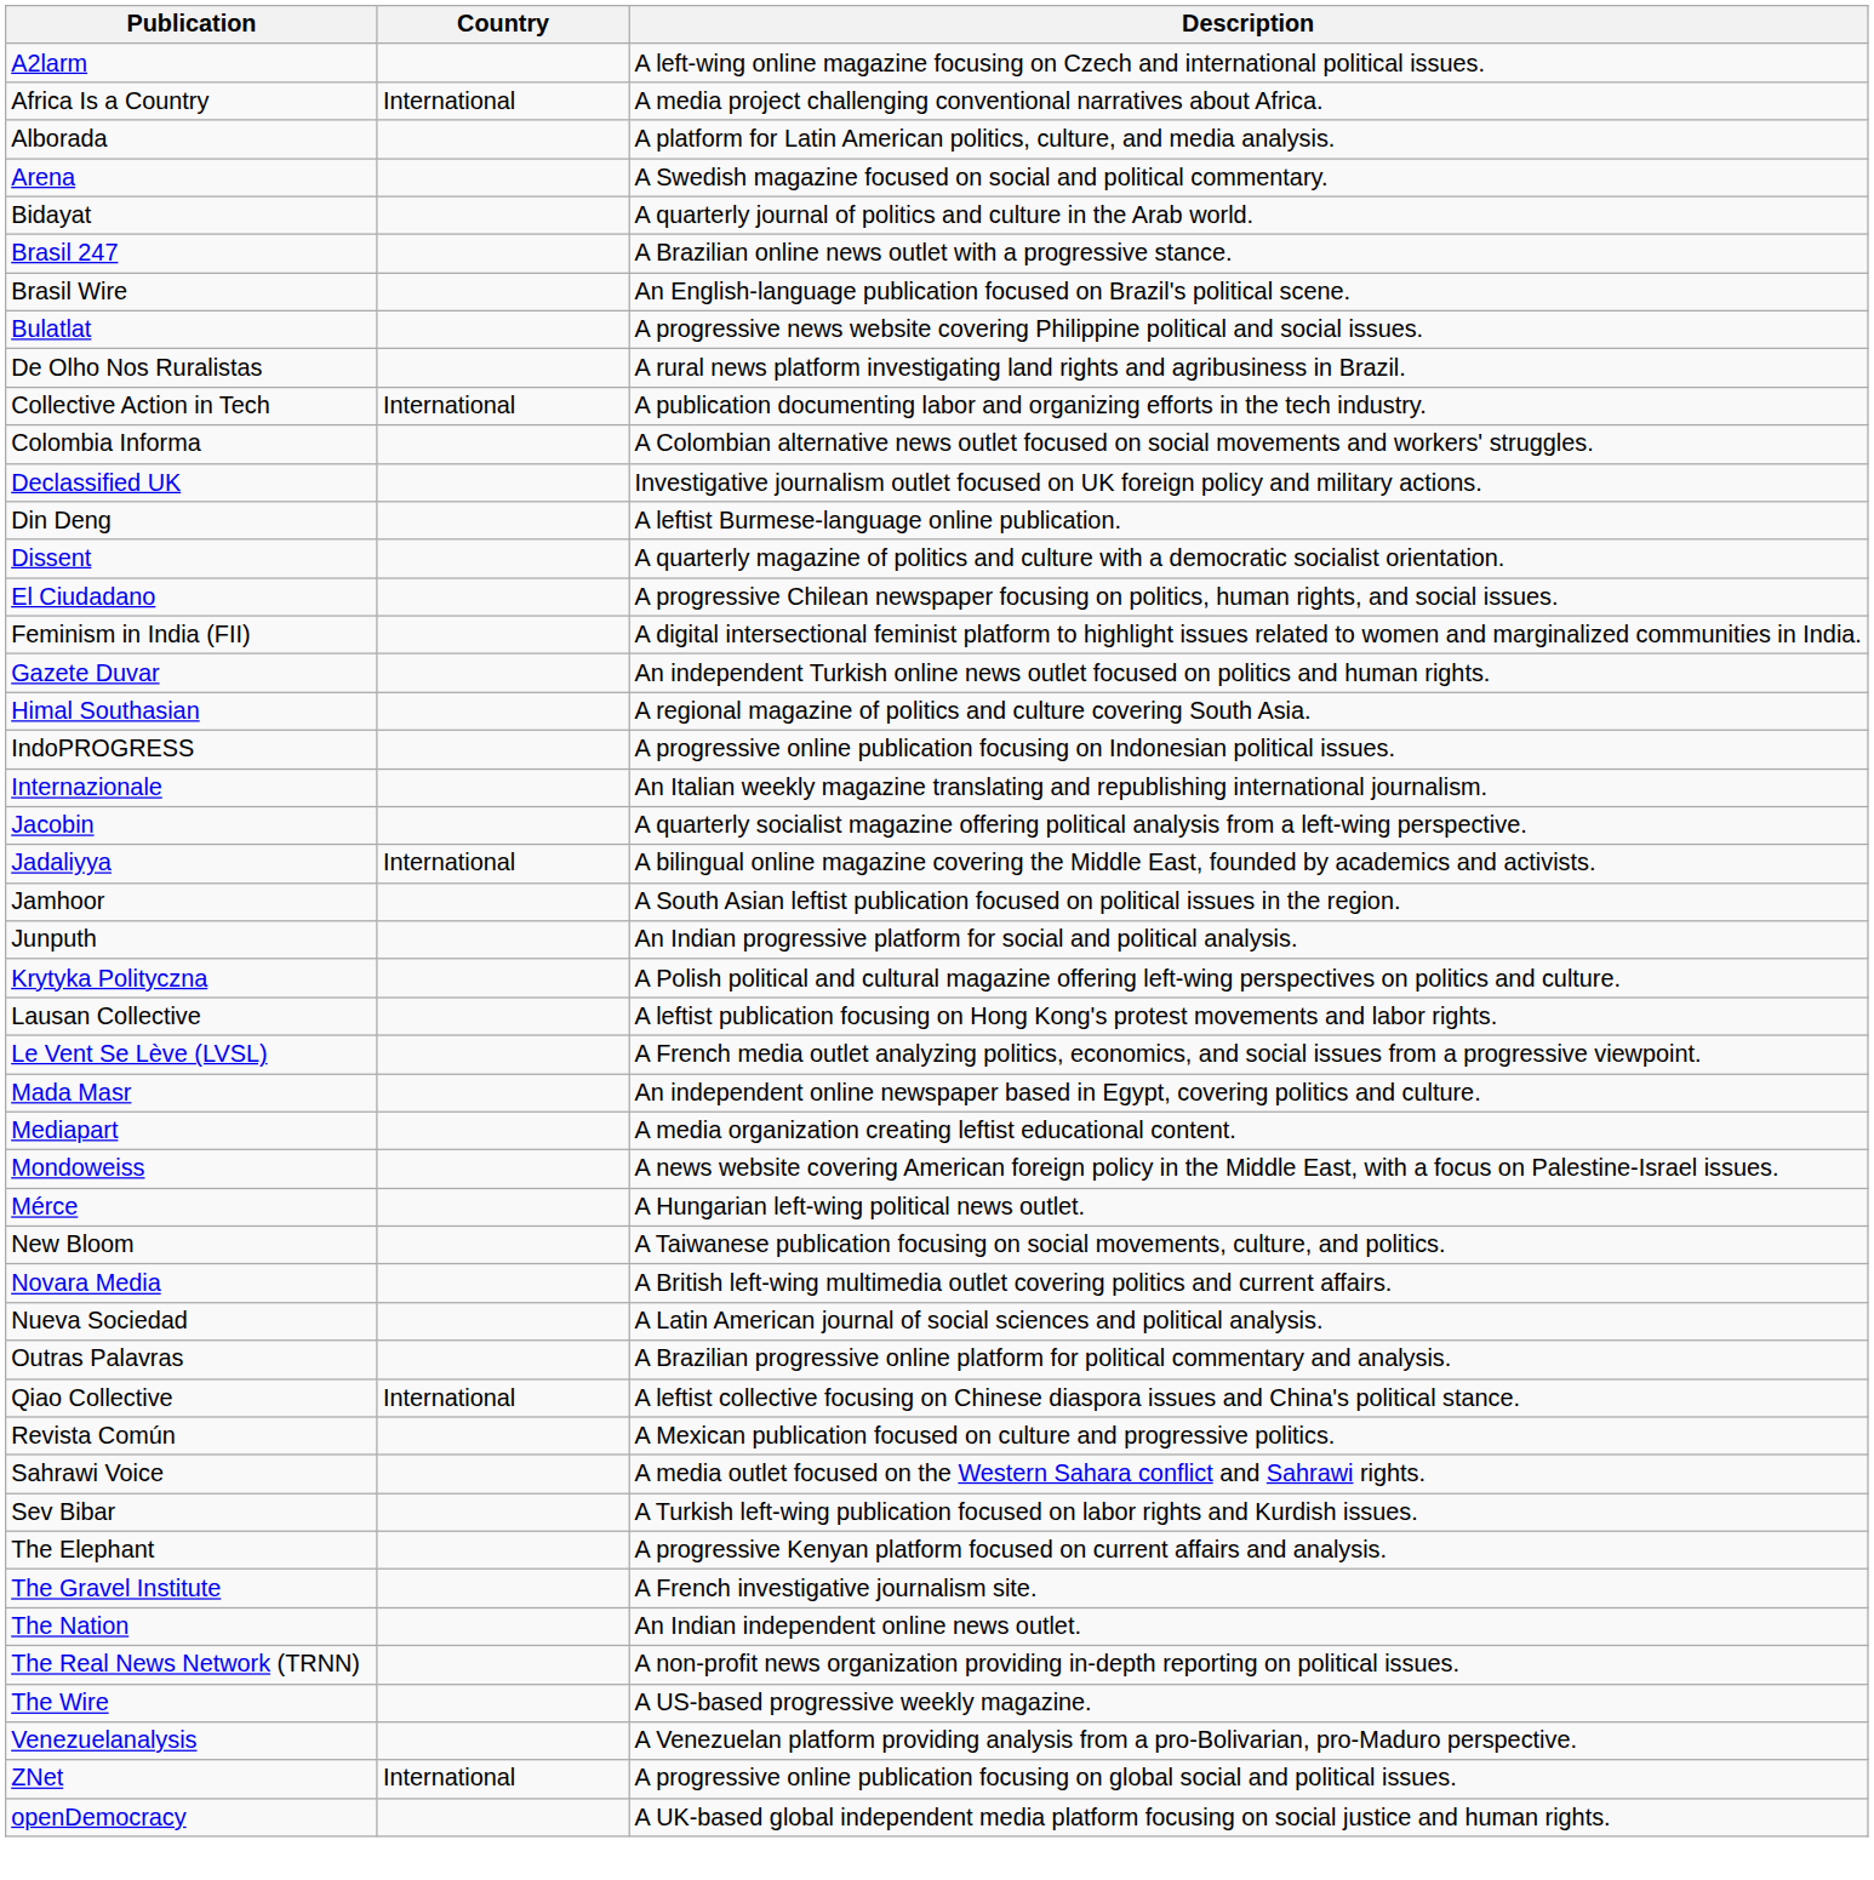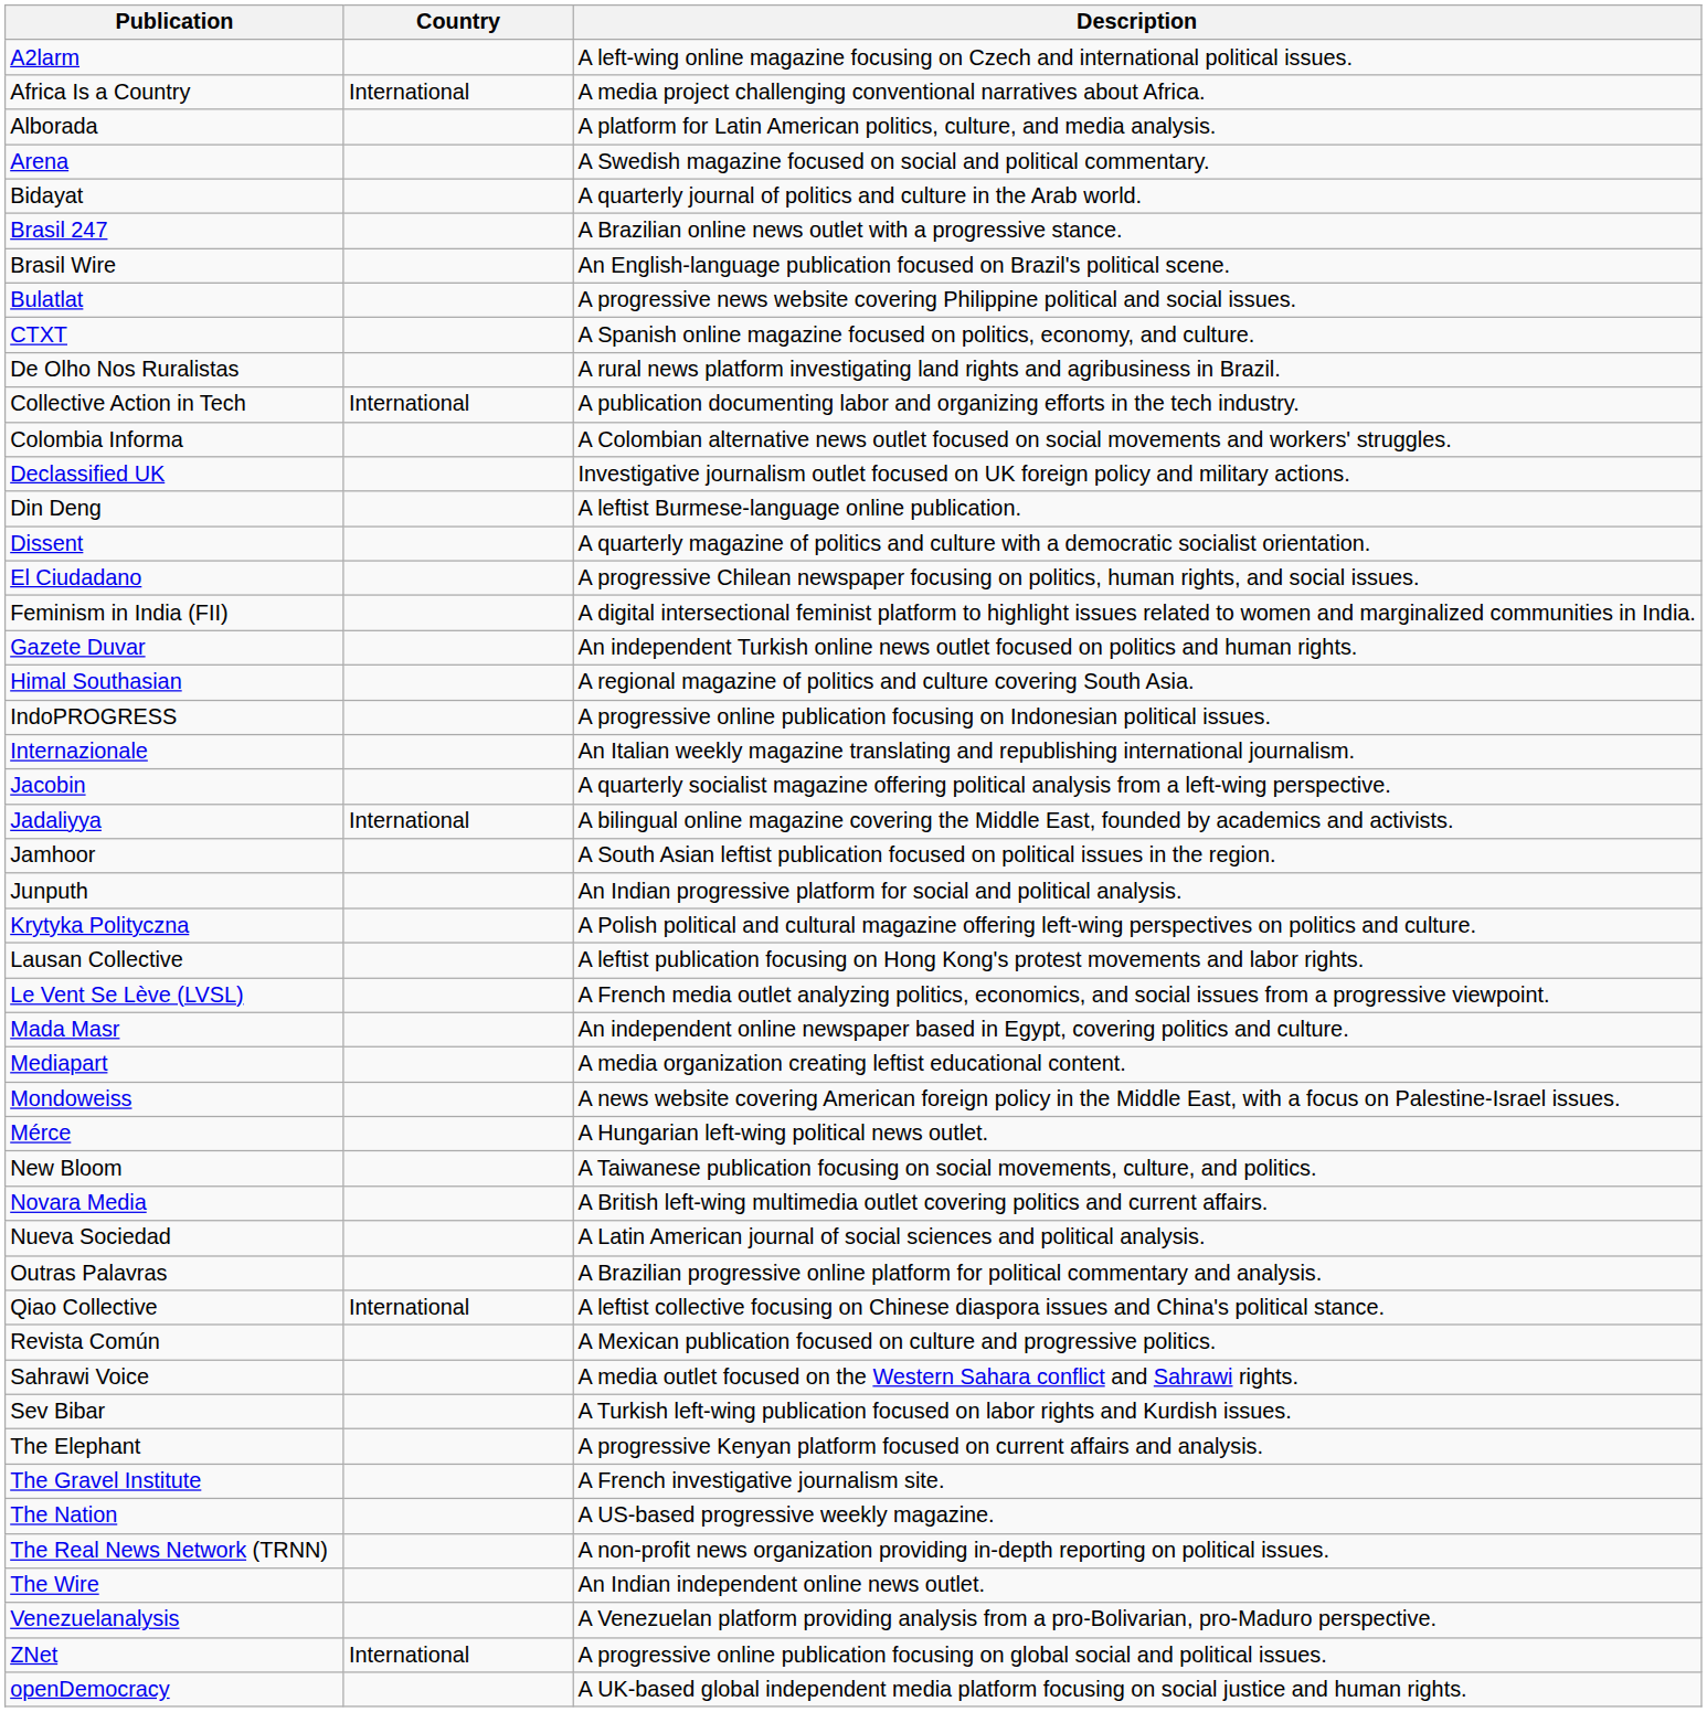+ row: CTXT | A Spanish online magazine focused on politics, economy, and culture.
The Nation | Description: An Indian independent online news outlet. -> A US-based progressive weekly magazine.
The Wire | Description: A US-based progressive weekly magazine. -> An Indian independent online news outlet.
